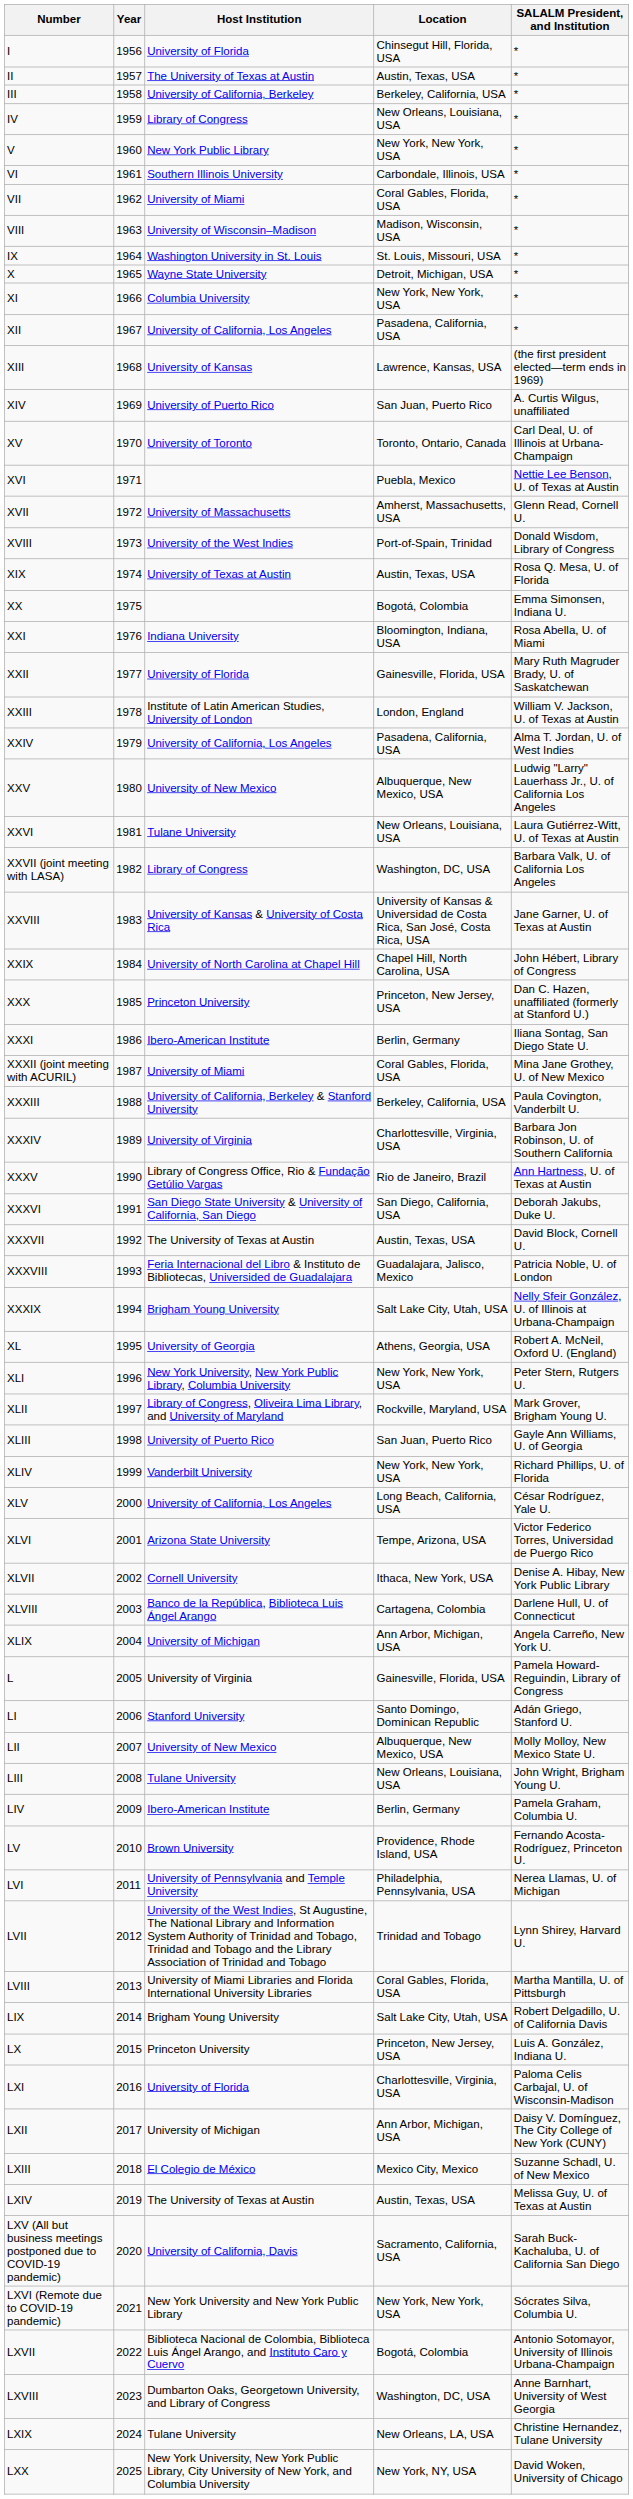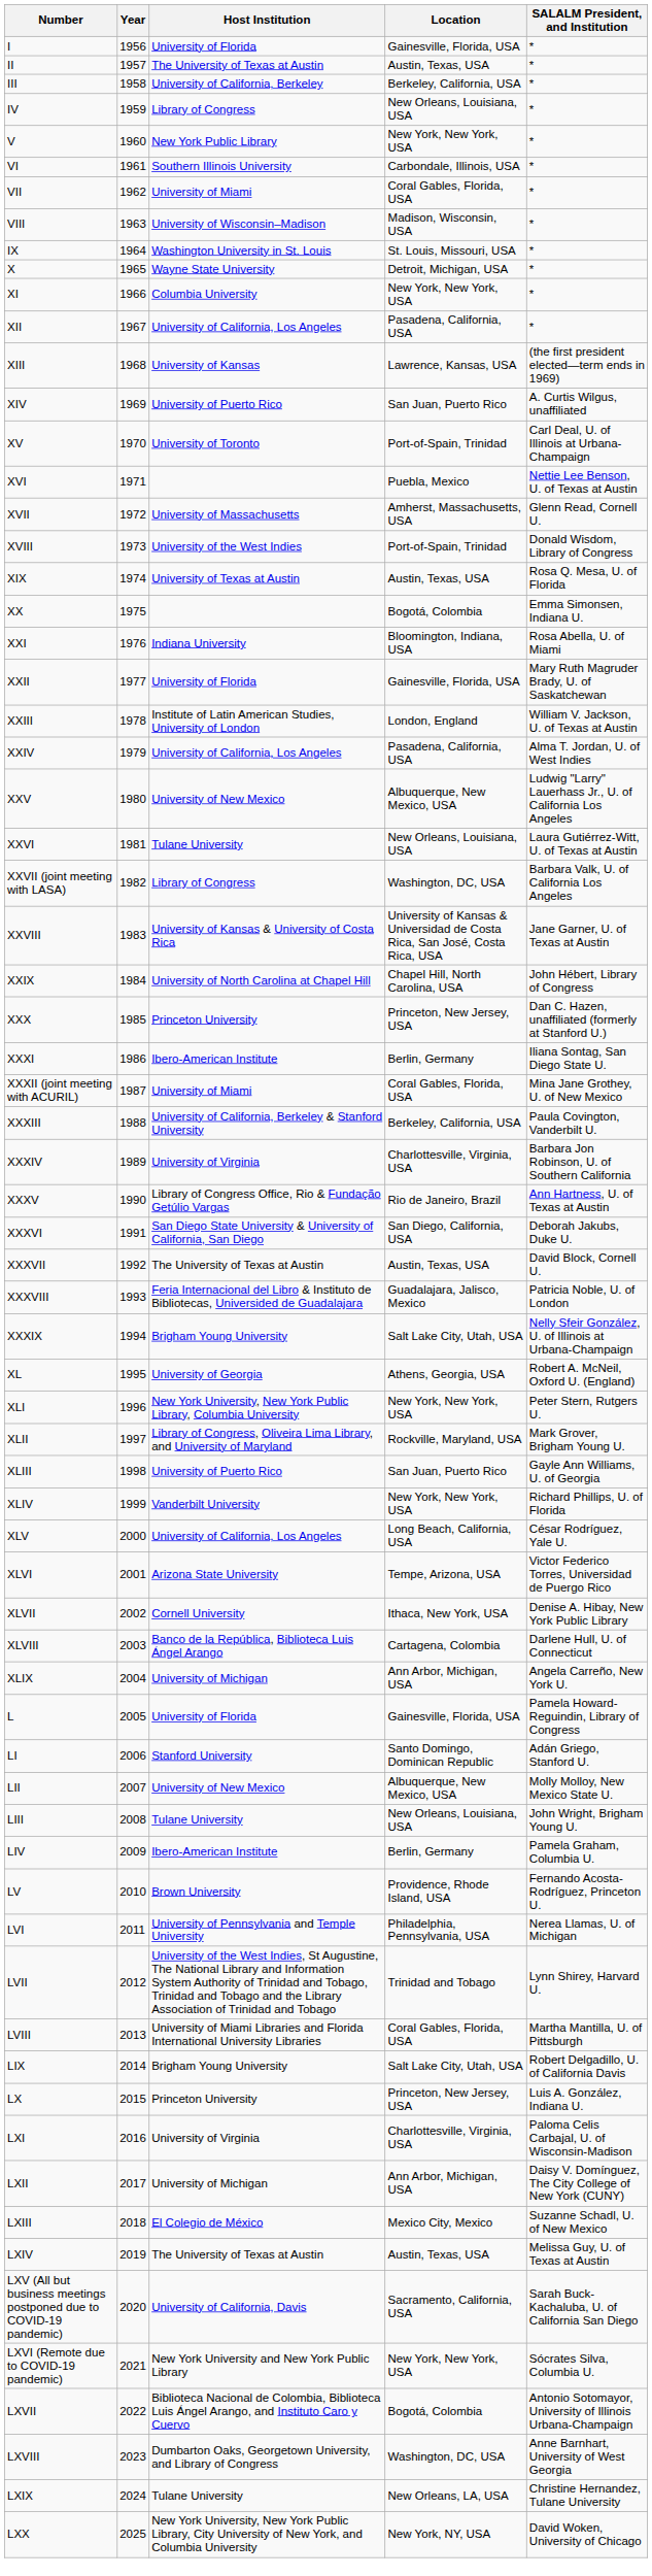I | Location: Chinsegut Hill, Florida, USA -> Gainesville, Florida, USA
XV | Location: Toronto, Ontario, Canada -> Port-of-Spain, Trinidad
L | Host Institution: University of Virginia -> University of Florida
LXI | Host Institution: University of Florida -> University of Virginia
